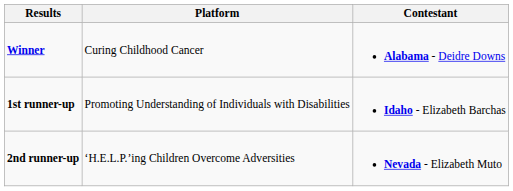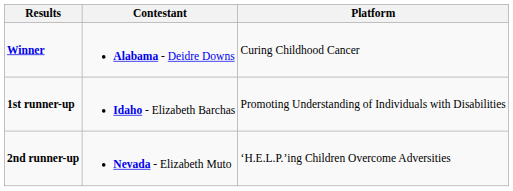columns swapped: Contestant <-> Platform
